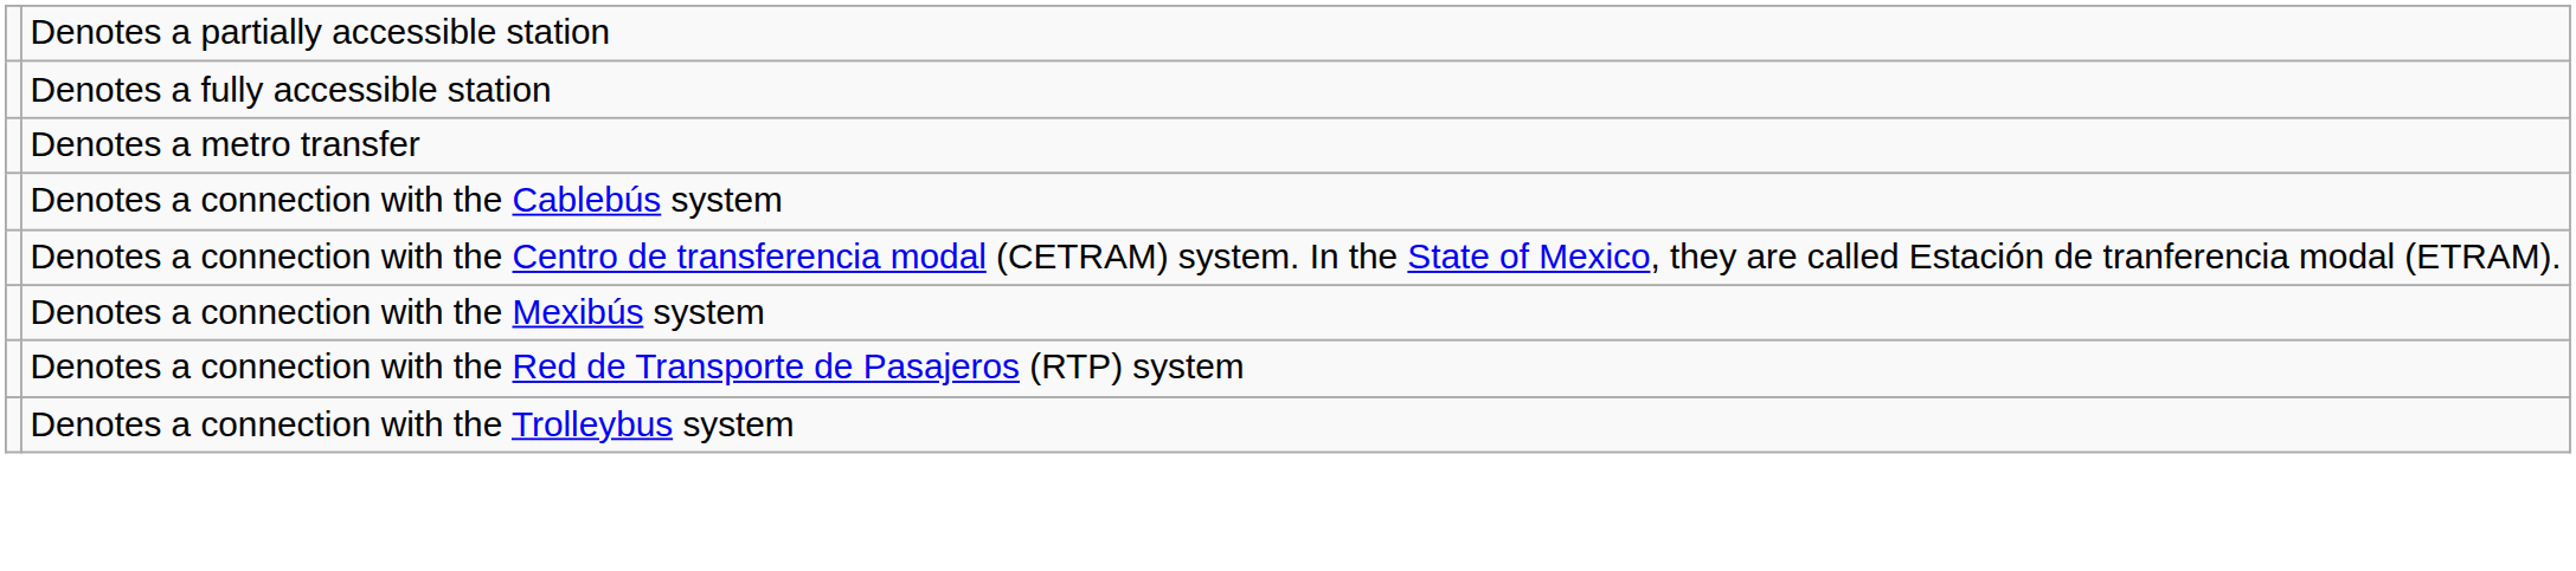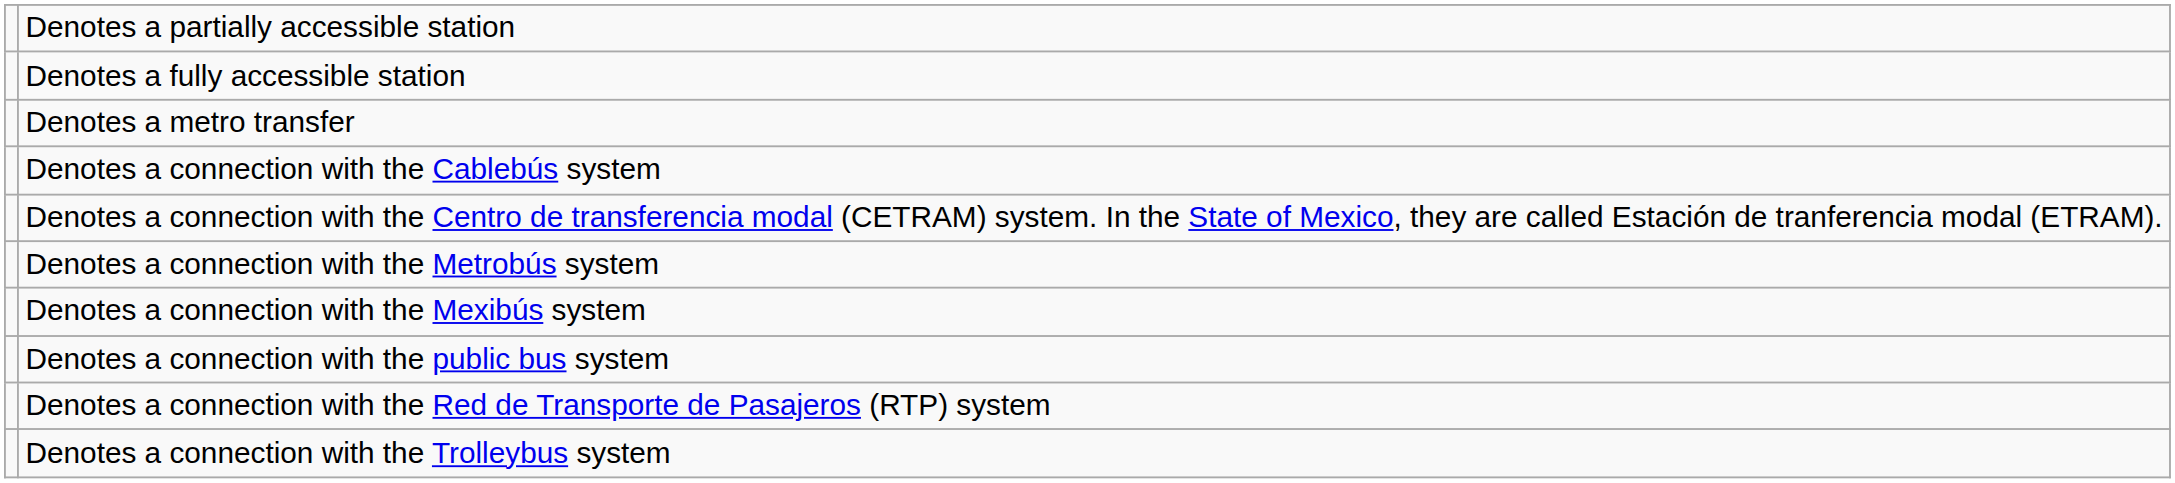+ row: Denotes a connection with the Metrobús system
+ row: Denotes a connection with the public bus system
